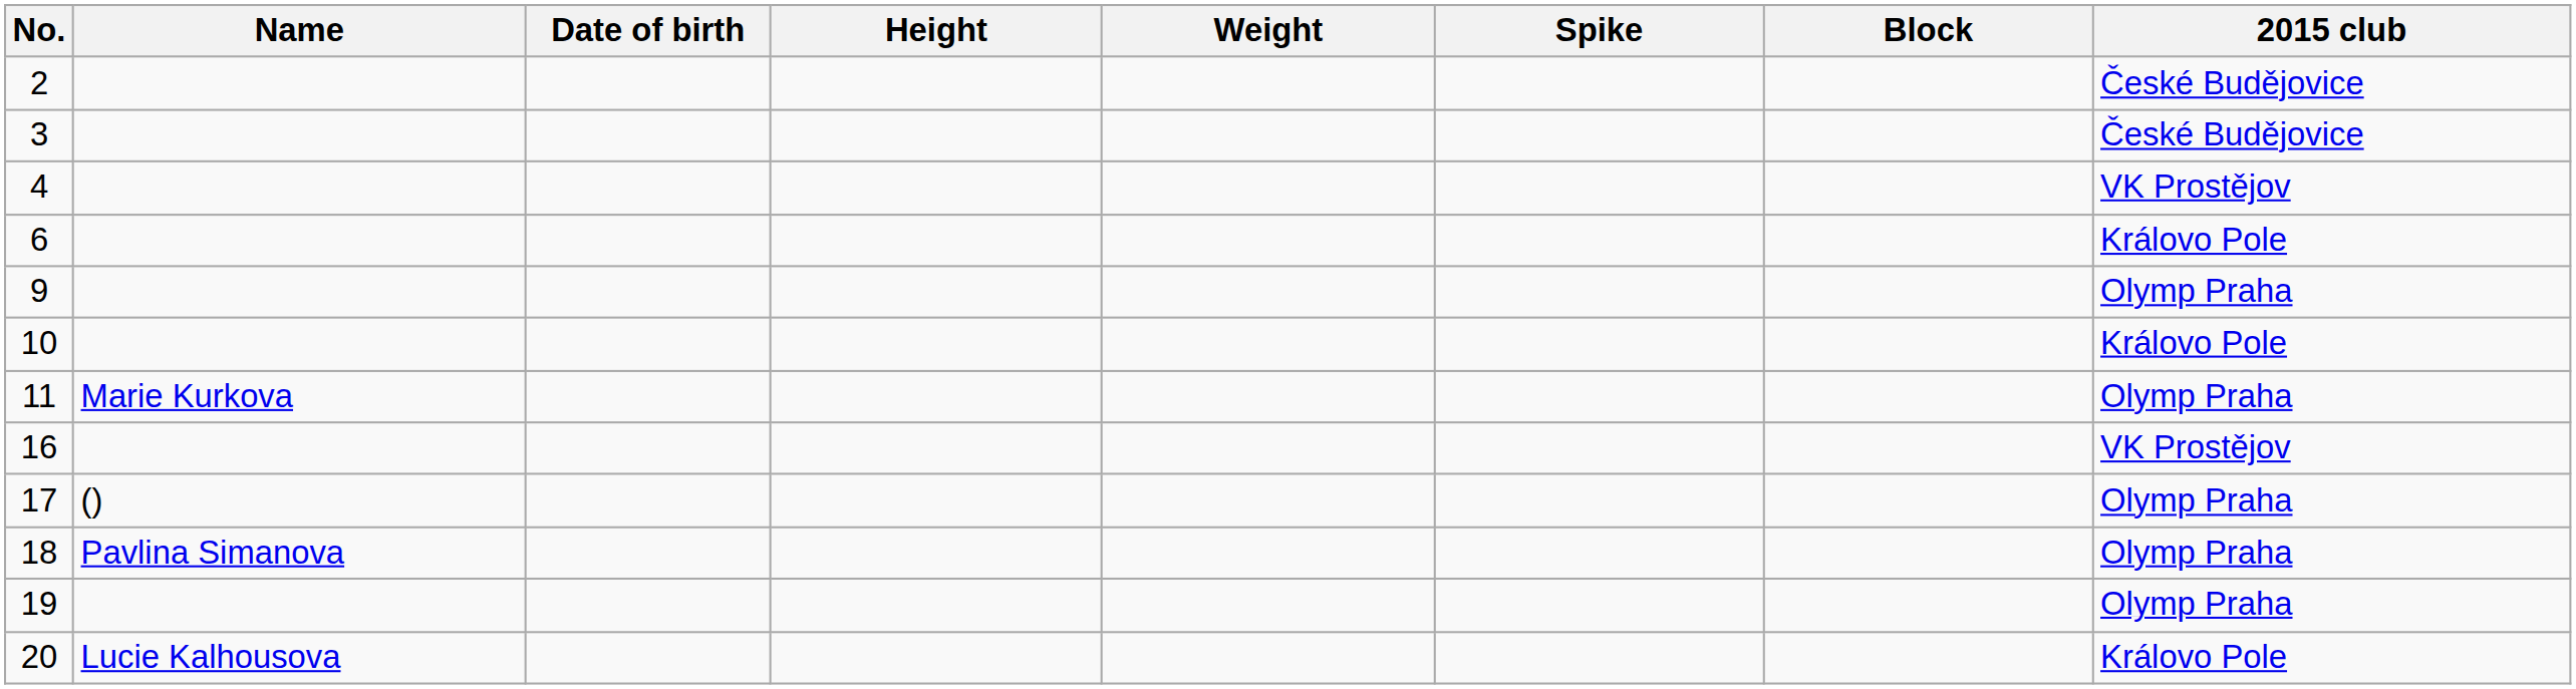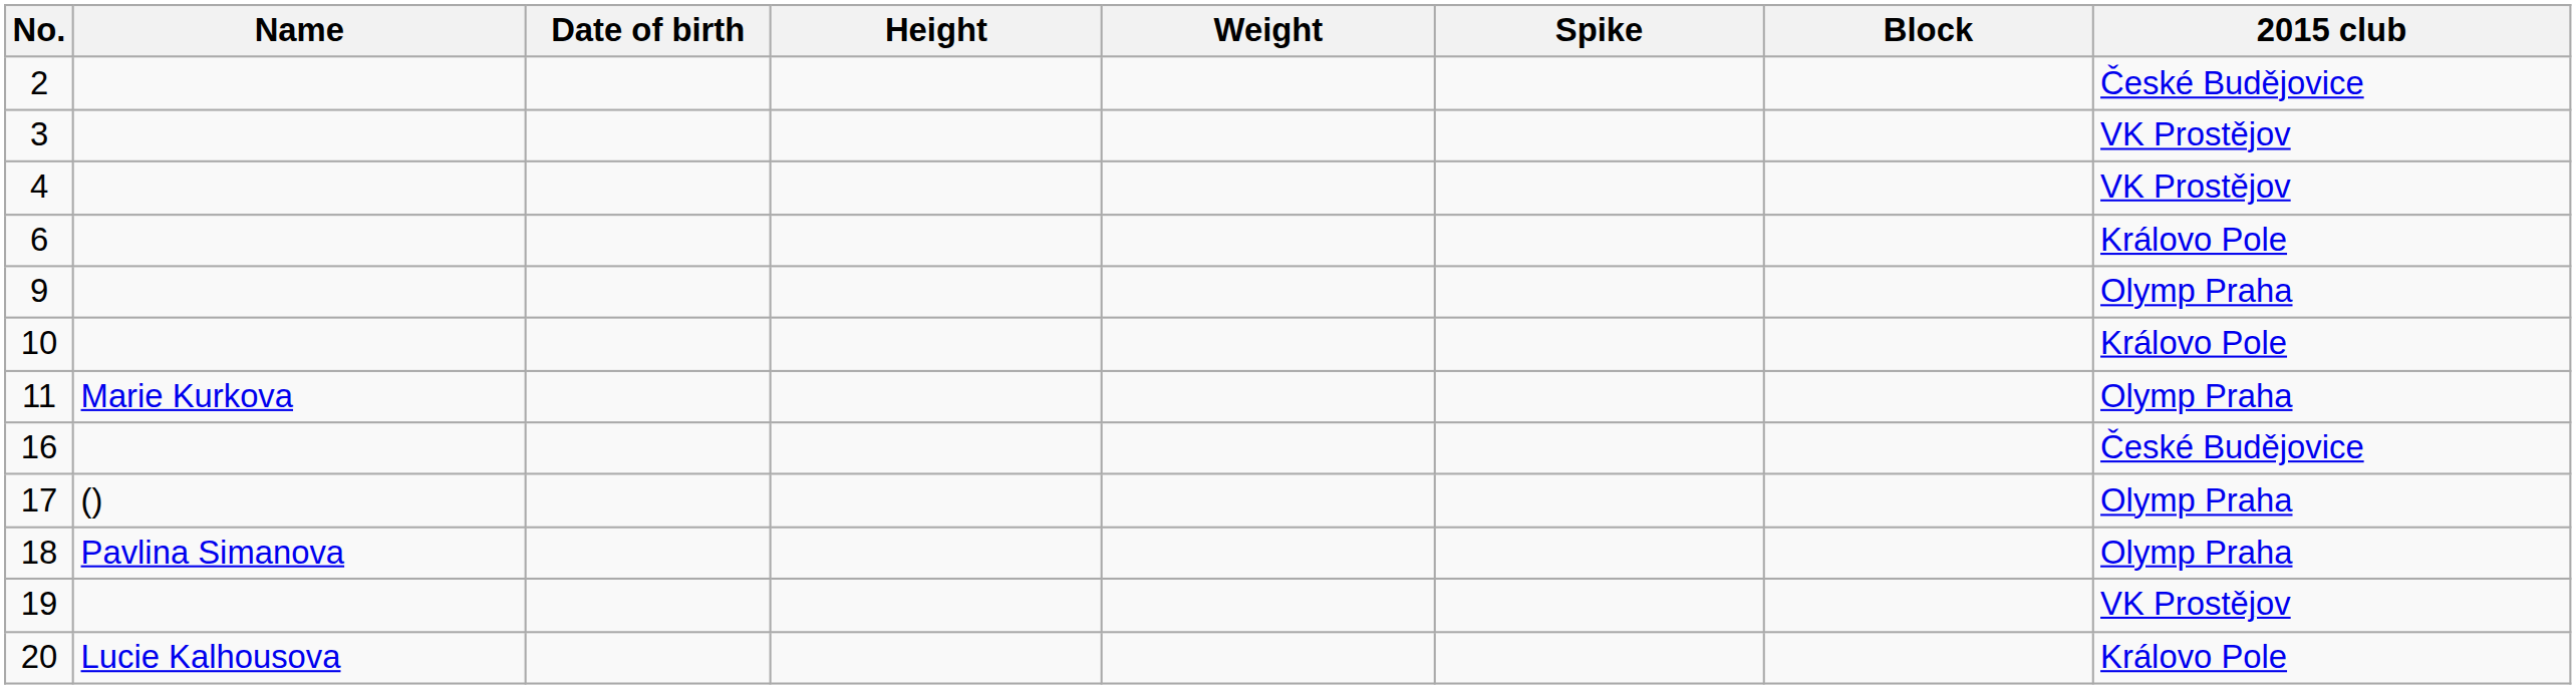3 | 2015 club: České Budějovice -> VK Prostějov
16 | 2015 club: VK Prostějov -> České Budějovice
19 | 2015 club: Olymp Praha -> VK Prostějov
